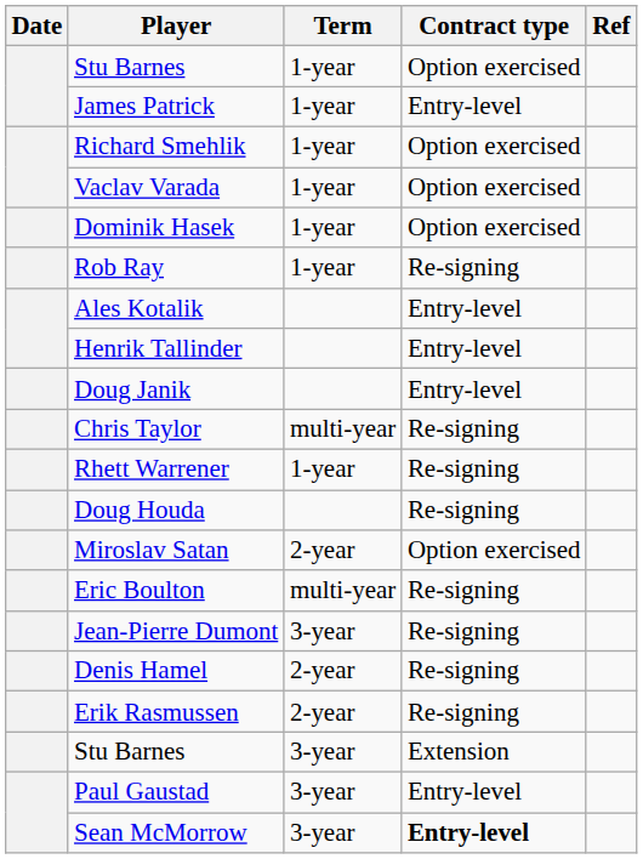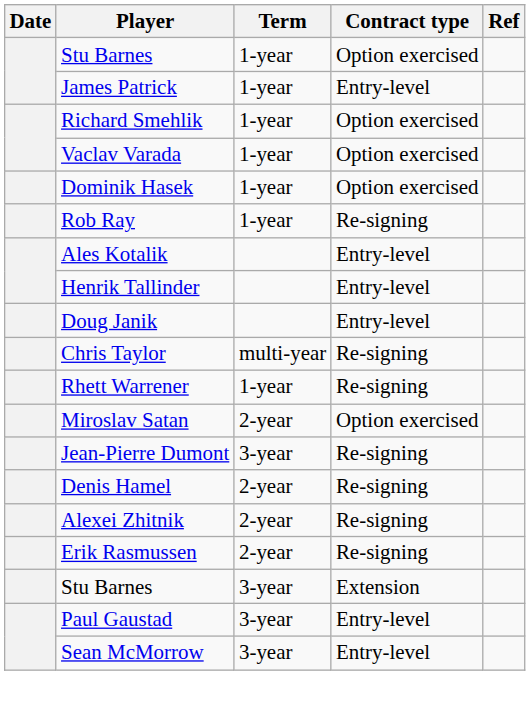- row: Doug Houda | Re-signing
- row: Eric Boulton | multi-year | Re-signing
+ row: Alexei Zhitnik | 2-year | Re-signing
Sean McMorrow | Contract type: bold -> normal
